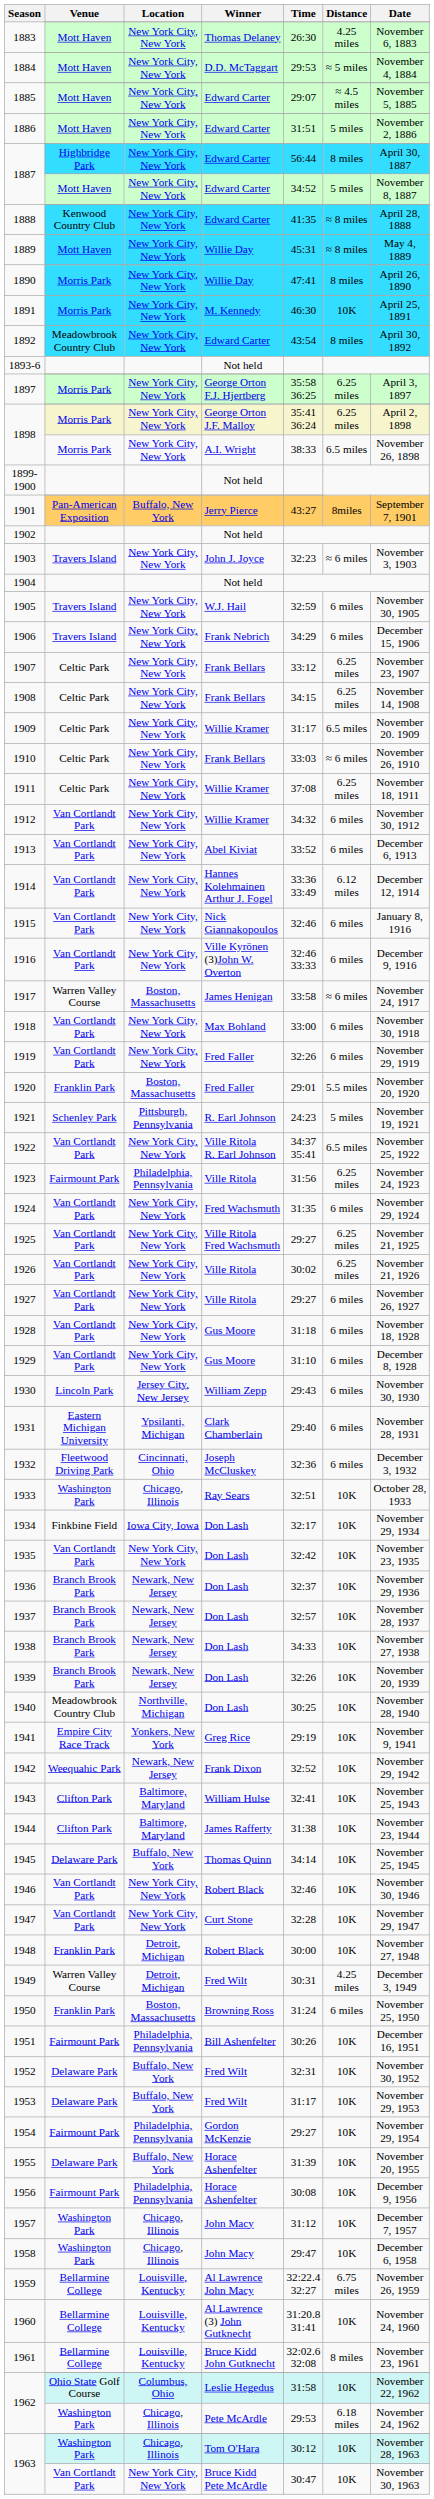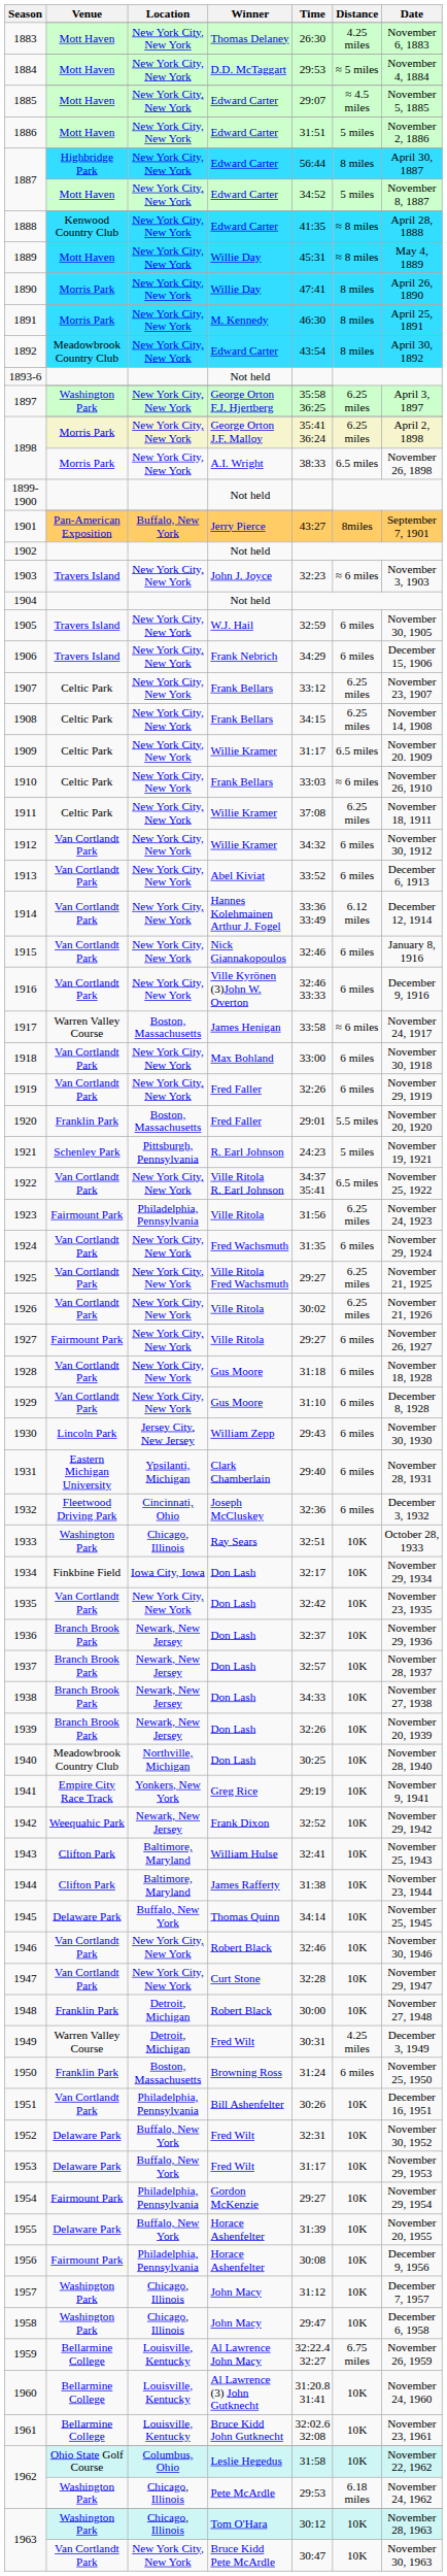1891 / M. Kennedy | Distance: 10K -> 8 miles
1897 / George Orton F.J. Hjertberg | Venue: Morris Park -> Washington Park
1927 | Venue: Van Cortlandt Park -> Fairmount Park
1951 | Venue: Fairmount Park -> Van Cortlandt Park
1961 | Distance: 8 miles -> 10K
